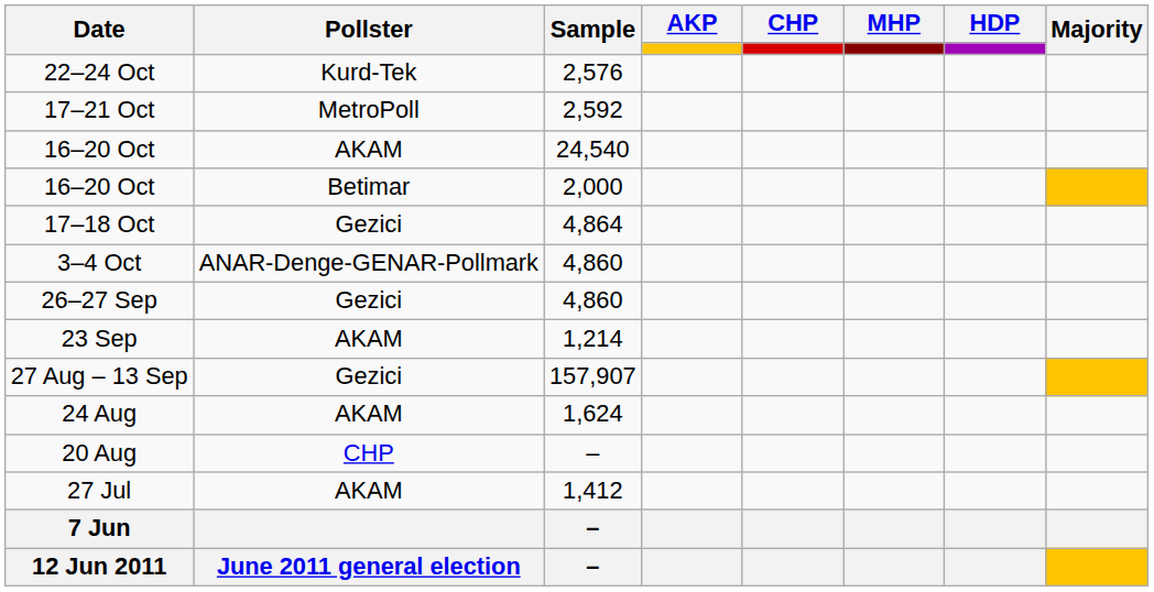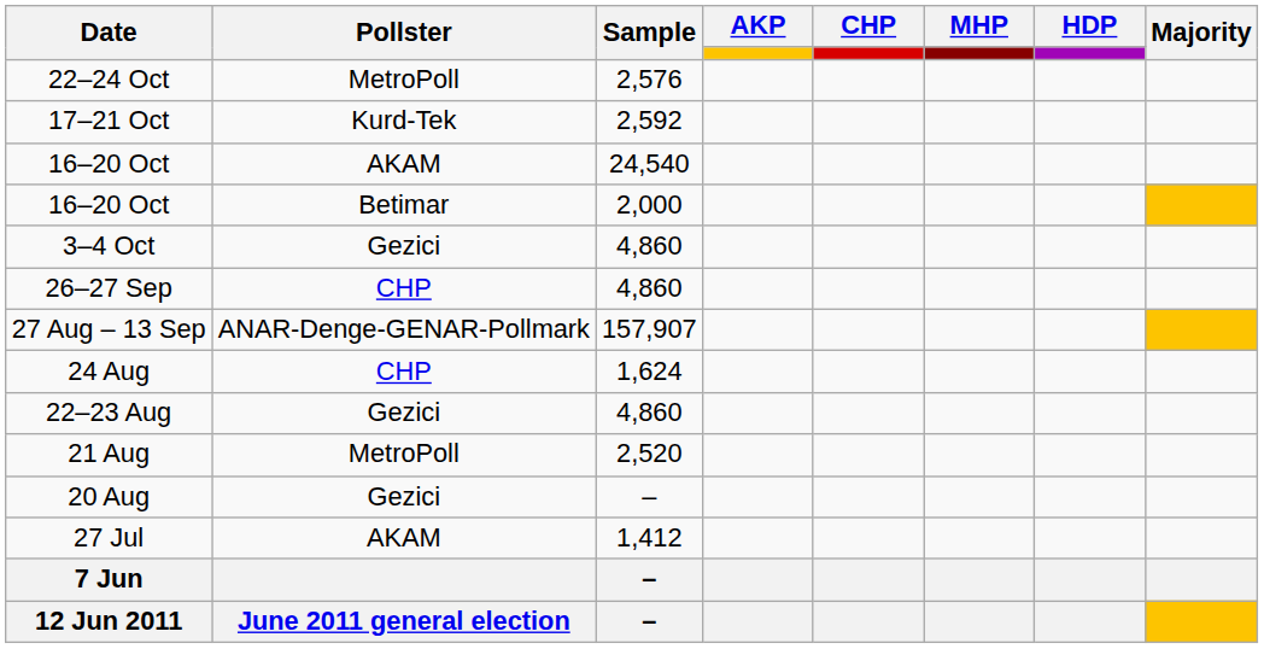22–24 Oct | Pollster: Kurd-Tek -> MetroPoll
17–21 Oct | Pollster: MetroPoll -> Kurd-Tek
- row: 17–18 Oct | Gezici | 4,864
3–4 Oct | Pollster: ANAR-Denge-GENAR-Pollmark -> Gezici
26–27 Sep | Pollster: Gezici -> CHP
- row: 23 Sep | AKAM | 1,214
27 Aug – 13 Sep | Pollster: Gezici -> ANAR-Denge-GENAR-Pollmark
24 Aug | Pollster: AKAM -> CHP
+ row: 22–23 Aug | Gezici | 4,860
+ row: 21 Aug | MetroPoll | 2,520
20 Aug | Pollster: CHP -> Gezici
